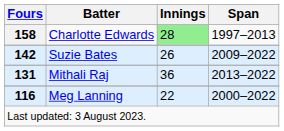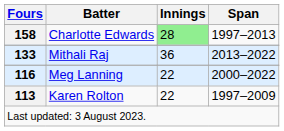- row: 142 | Suzie Bates | 26 | 2009–2022
Mithali Raj | Fours: 131 -> 133
+ row: 113 | Karen Rolton | 22 | 1997–2009
